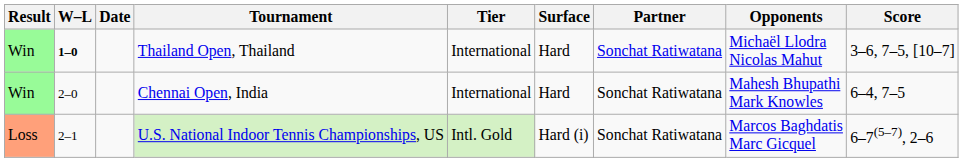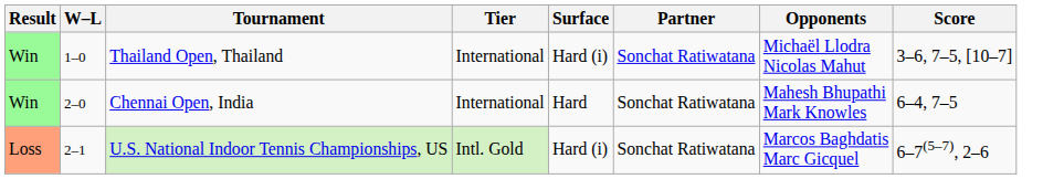- column: Date
Thailand Open, Thailand | W–L: bold -> normal
Thailand Open, Thailand | Surface: Hard -> Hard (i)
